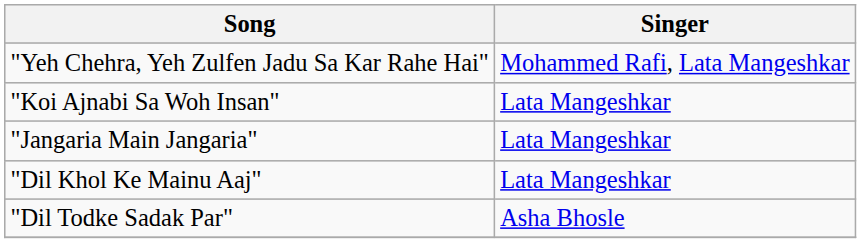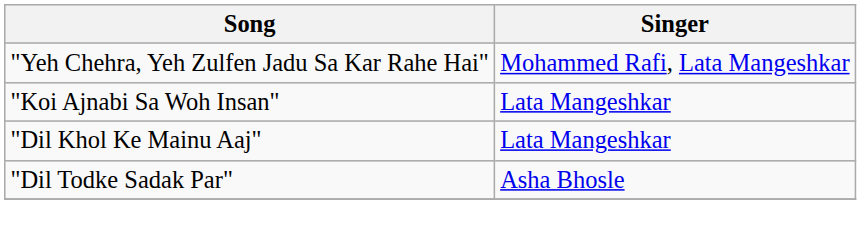- row: "Jangaria Main Jangaria" | Lata Mangeshkar
